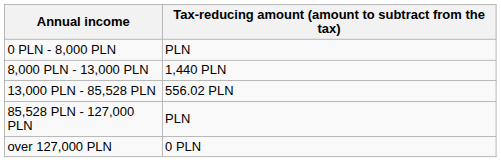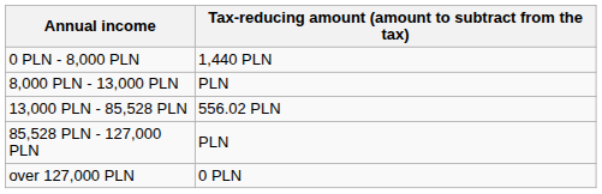0 PLN - 8,000 PLN | Tax-reducing amount (amount to subtract from the tax): PLN -> 1,440 PLN
8,000 PLN - 13,000 PLN | Tax-reducing amount (amount to subtract from the tax): 1,440 PLN -> PLN
